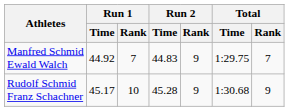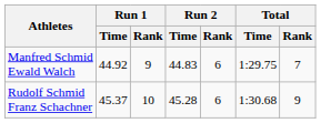Manfred Schmid Ewald Walch | Run 1 / Rank: 7 -> 9
Manfred Schmid Ewald Walch | Run 2 / Rank: 9 -> 6
Rudolf Schmid Franz Schachner | Run 1 / Time: 45.17 -> 45.37
Rudolf Schmid Franz Schachner | Run 2 / Rank: 9 -> 6
